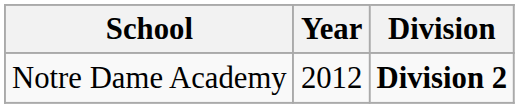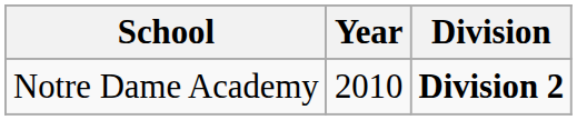Notre Dame Academy | Year: 2012 -> 2010
